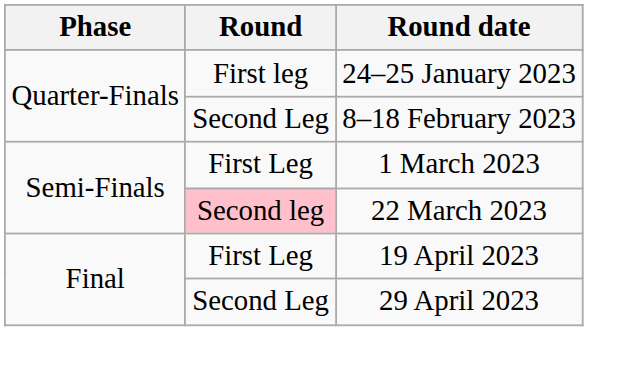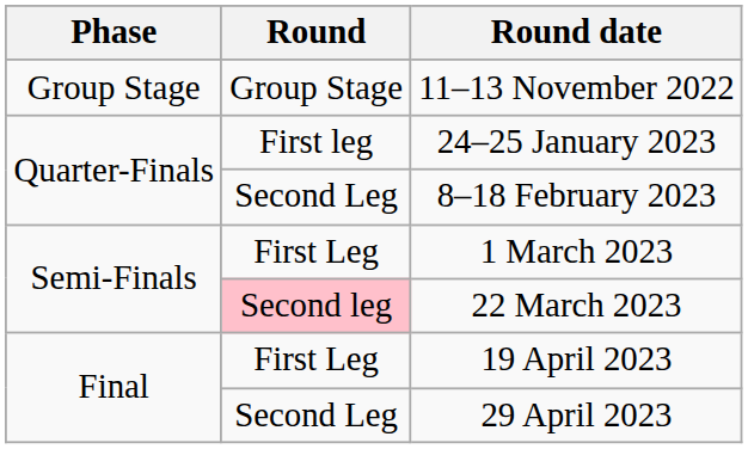+ row: Group Stage | Group Stage | 11–13 November 2022
